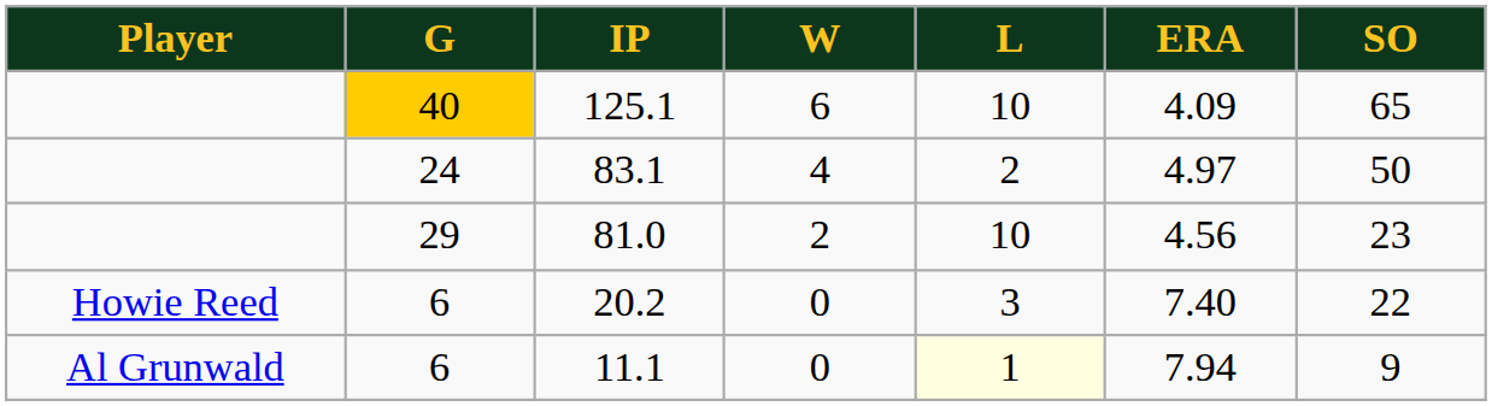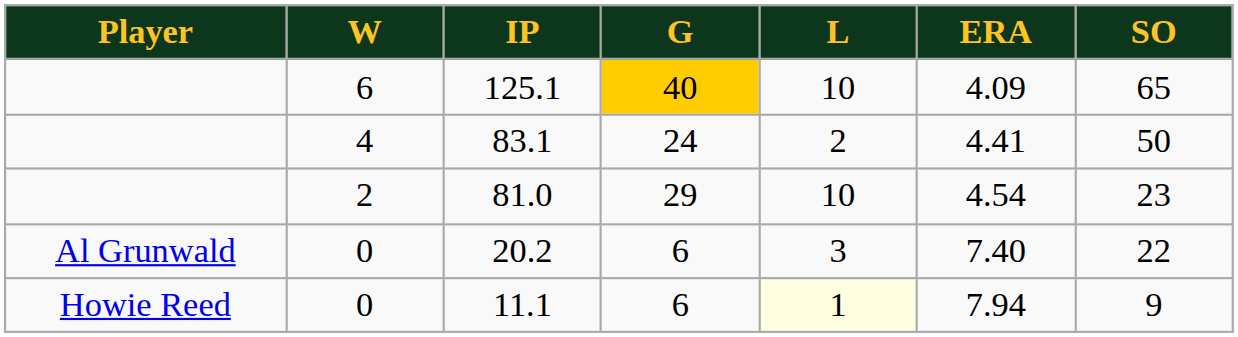columns swapped: G <-> W
83.1 | ERA: 4.97 -> 4.41
81.0 | ERA: 4.56 -> 4.54
20.2 | Player: Howie Reed -> Al Grunwald
11.1 | Player: Al Grunwald -> Howie Reed
